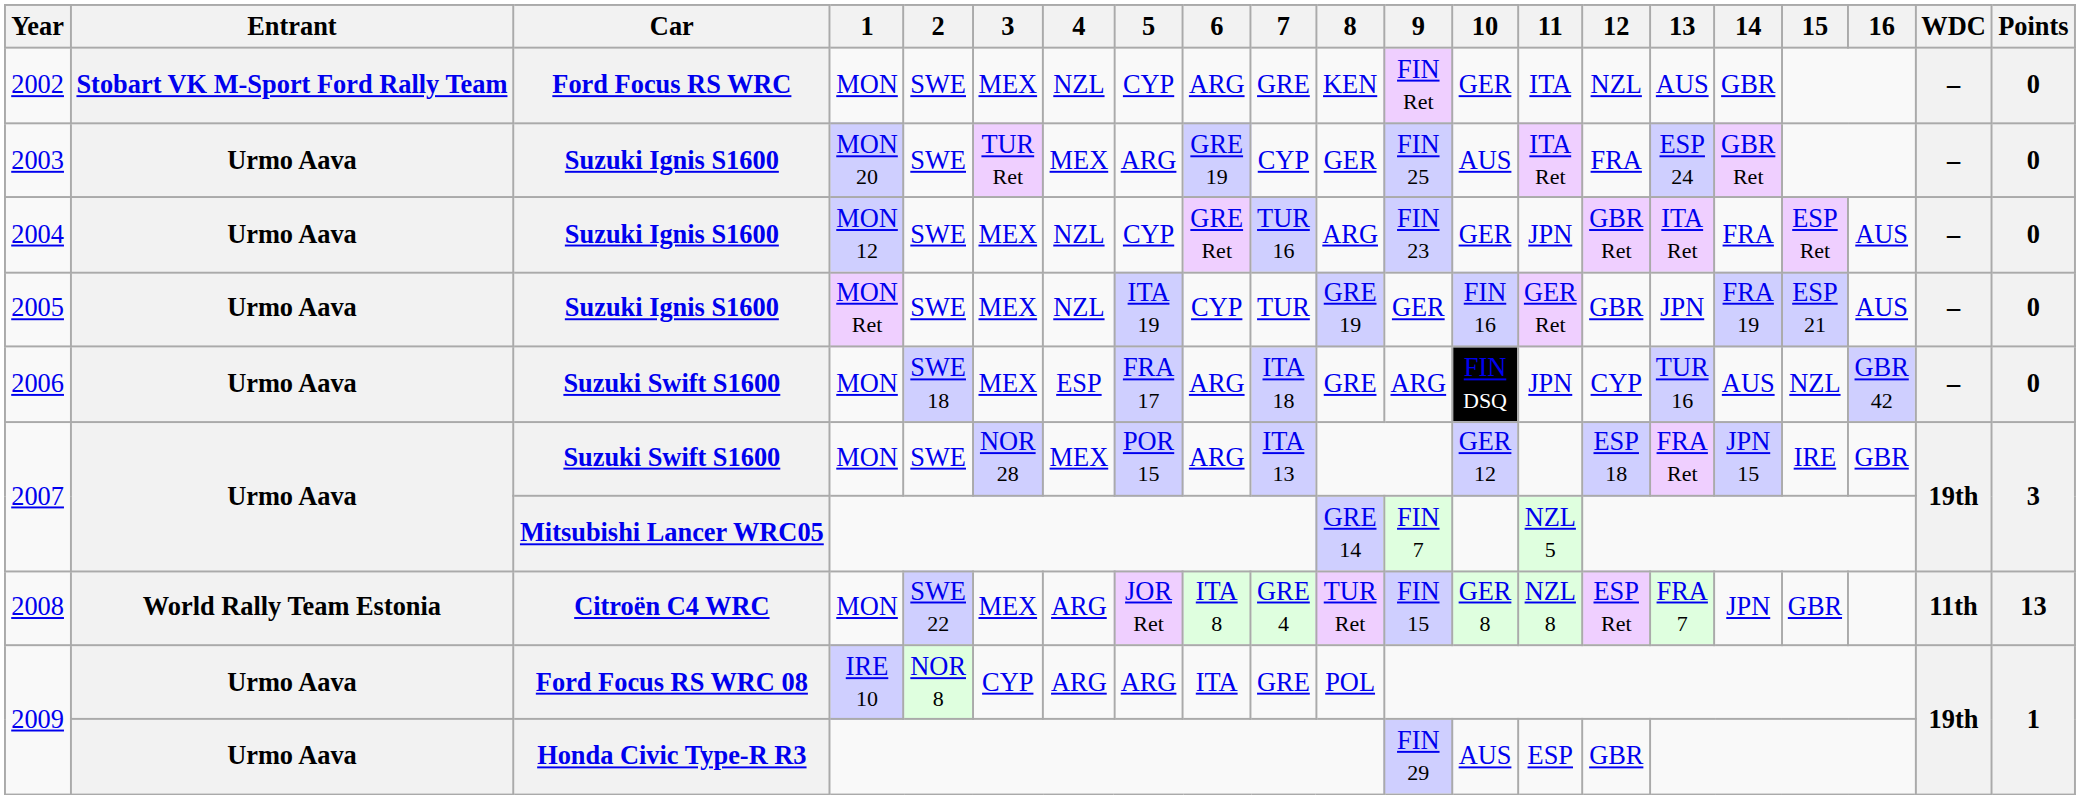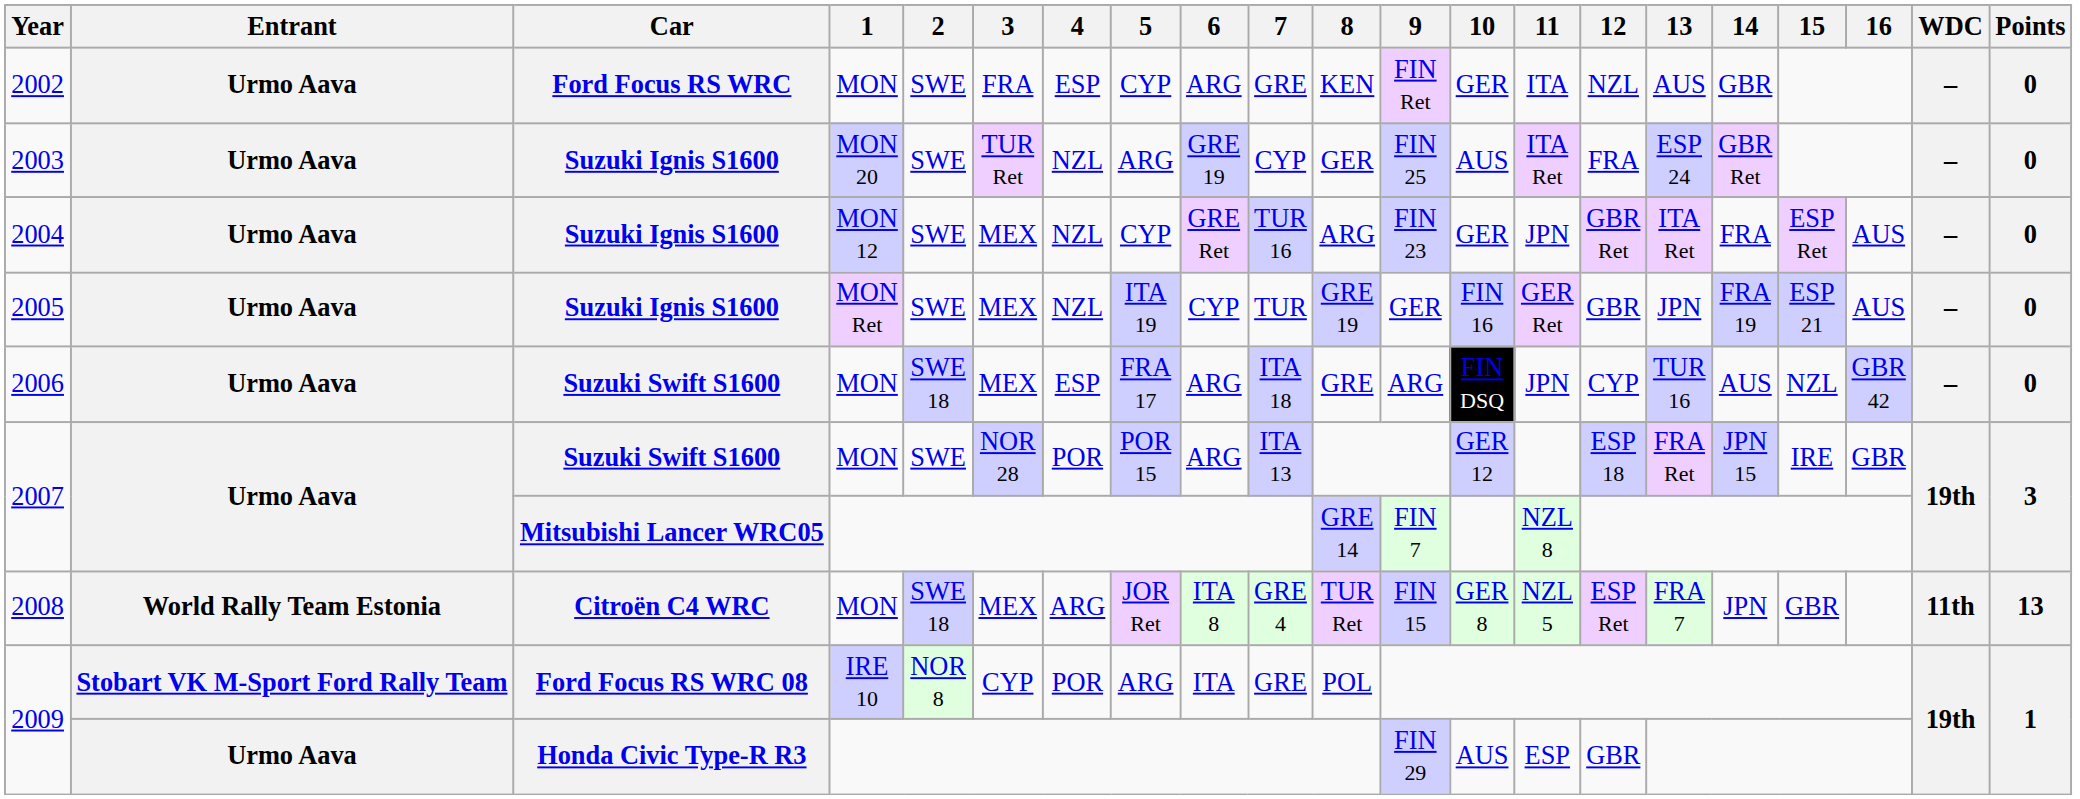2002 | Entrant: Stobart VK M-Sport Ford Rally Team -> Urmo Aava
2002 | 3: MEX -> FRA
2002 | 4: NZL -> ESP
2003 | 4: MEX -> NZL
2007 / Suzuki Swift S1600 | 4: MEX -> POR
2007 / Mitsubishi Lancer WRC05 | 11: NZL 5 -> NZL 8
2008 | 2: SWE 22 -> SWE 18
2008 | 11: NZL 8 -> NZL 5
2009 / Ford Focus RS WRC 08 | Entrant: Urmo Aava -> Stobart VK M-Sport Ford Rally Team
2009 / Ford Focus RS WRC 08 | 4: ARG -> POR
